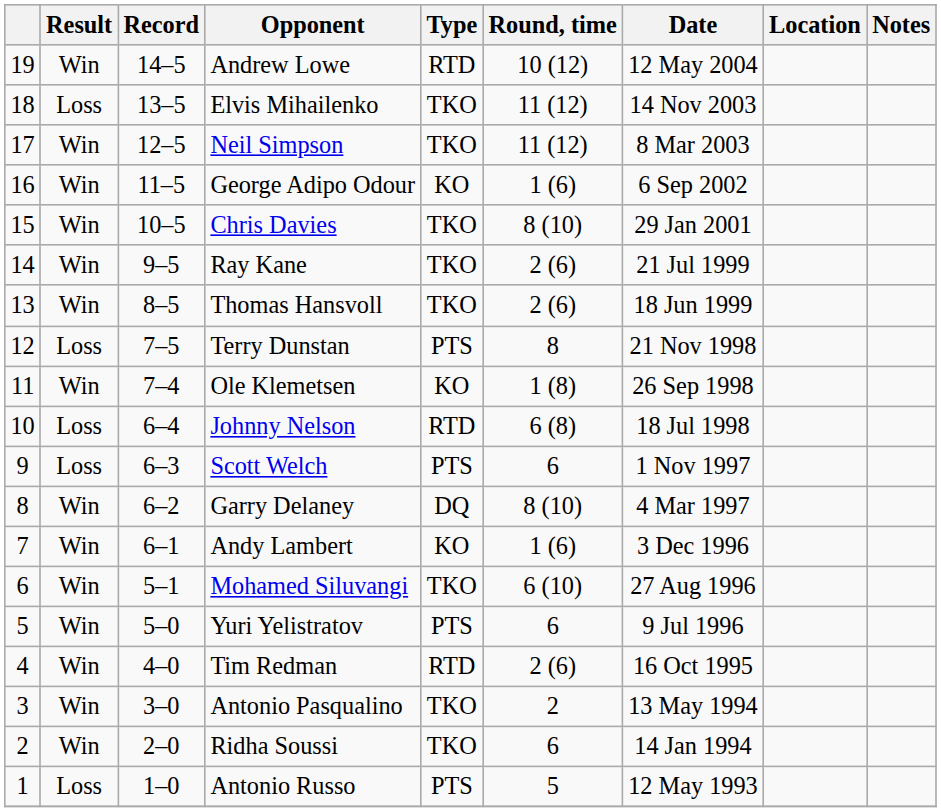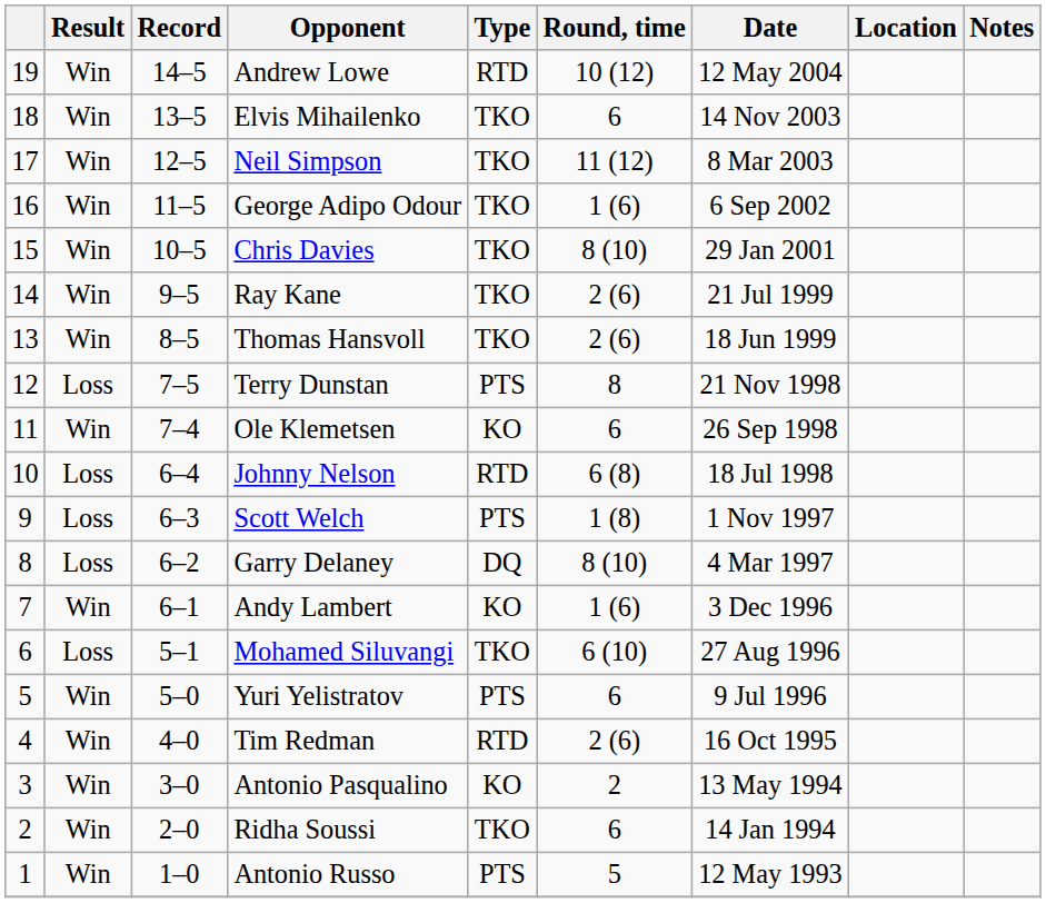Elvis Mihailenko | Result: Loss -> Win
Elvis Mihailenko | Round, time: 11 (12) -> 6
George Adipo Odour | Type: KO -> TKO
Ole Klemetsen | Round, time: 1 (8) -> 6
Scott Welch | Round, time: 6 -> 1 (8)
Garry Delaney | Result: Win -> Loss
Mohamed Siluvangi | Result: Win -> Loss
Antonio Pasqualino | Type: TKO -> KO
Antonio Russo | Result: Loss -> Win
